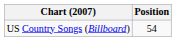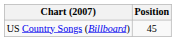US Country Songs (Billboard) | Position: 54 -> 45
